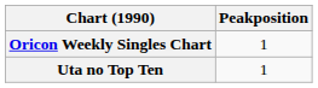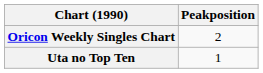Oricon Weekly Singles Chart | Peakposition: 1 -> 2
